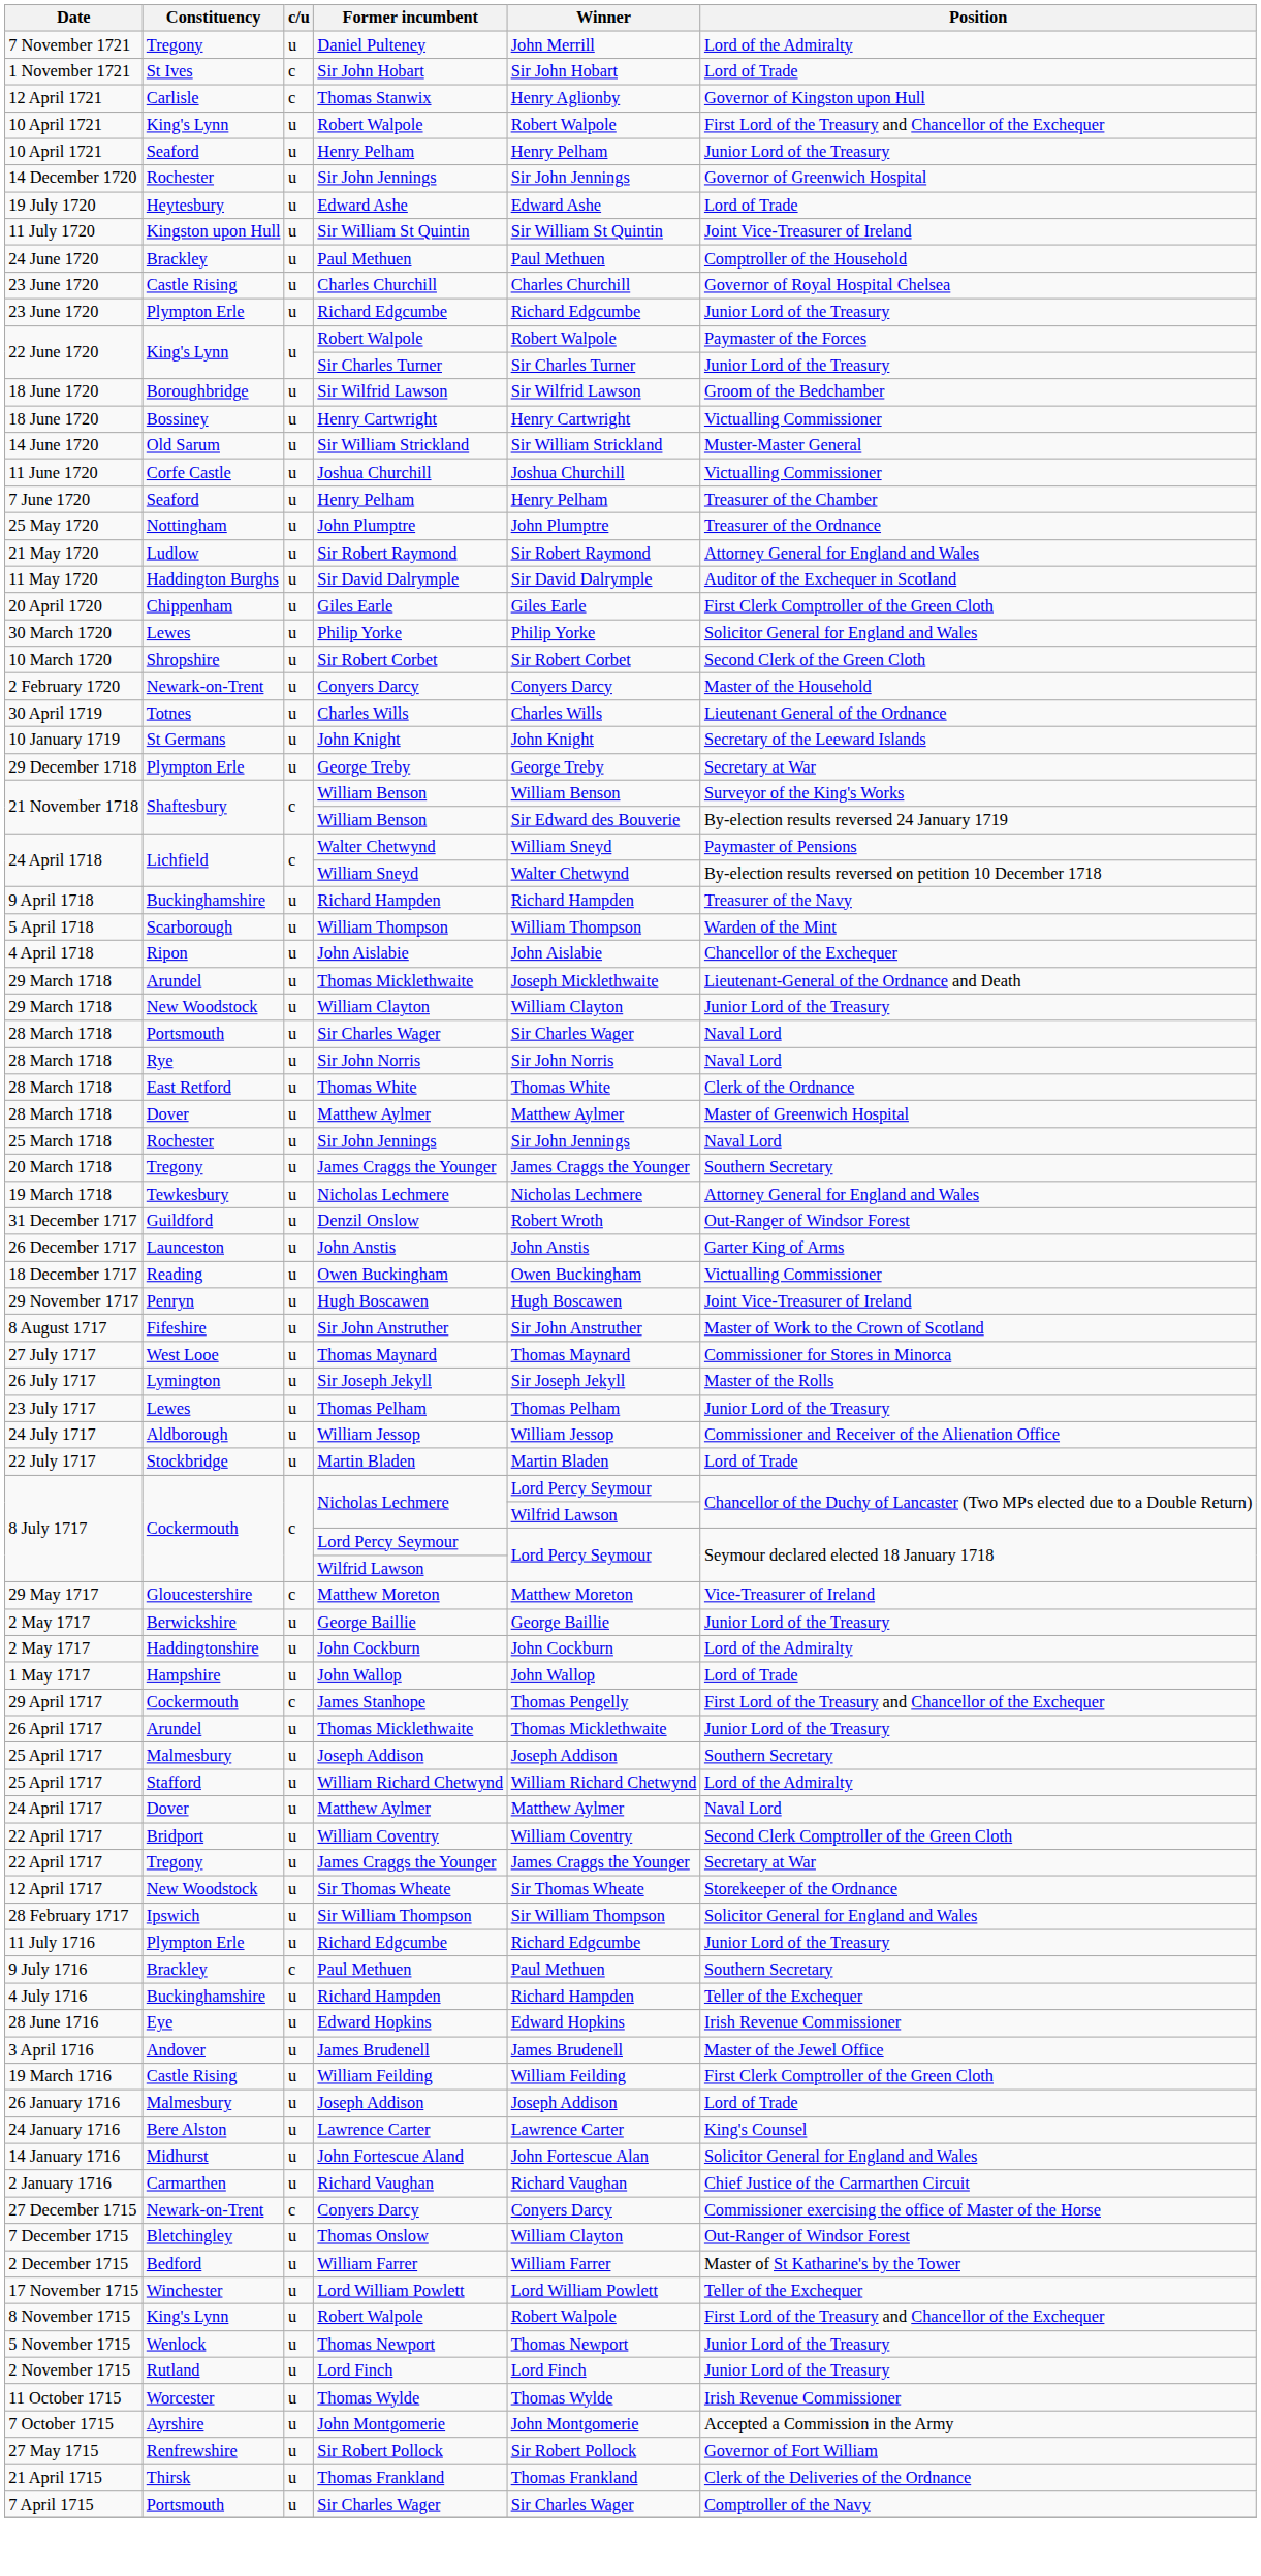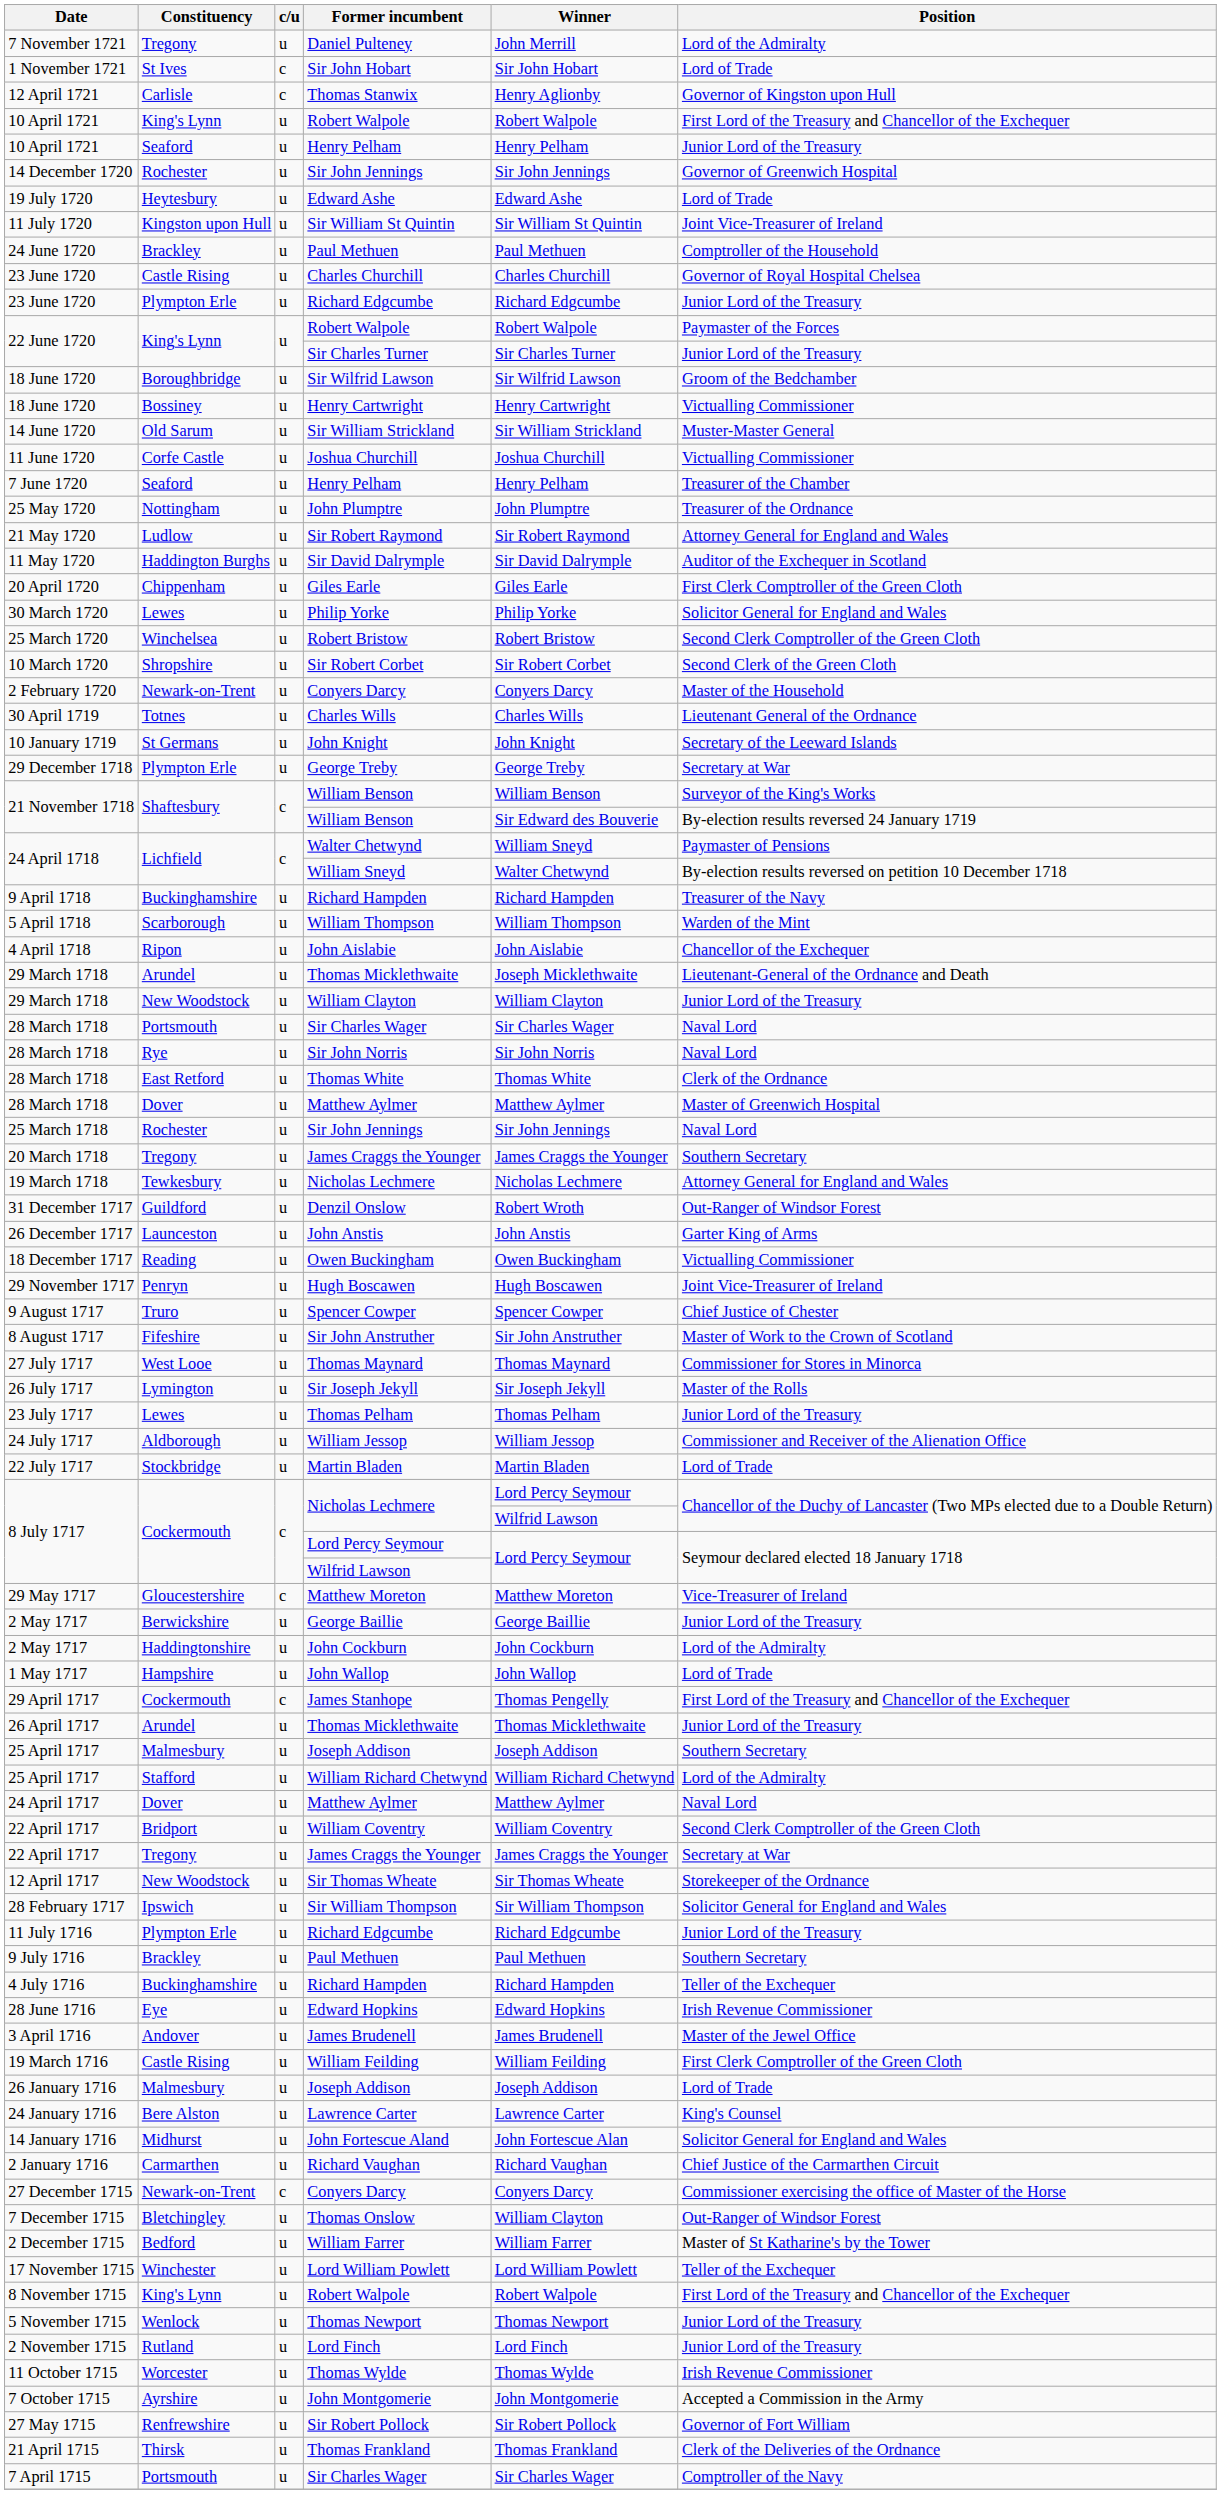+ row: 25 March 1720 | Winchelsea | u | Robert Bristow | Robert Bristow | Second Clerk Comptroller of the Green Cloth
+ row: 9 August 1717 | Truro | u | Spencer Cowper | Spencer Cowper | Chief Justice of Chester
9 July 1716 | c/u: c -> u
